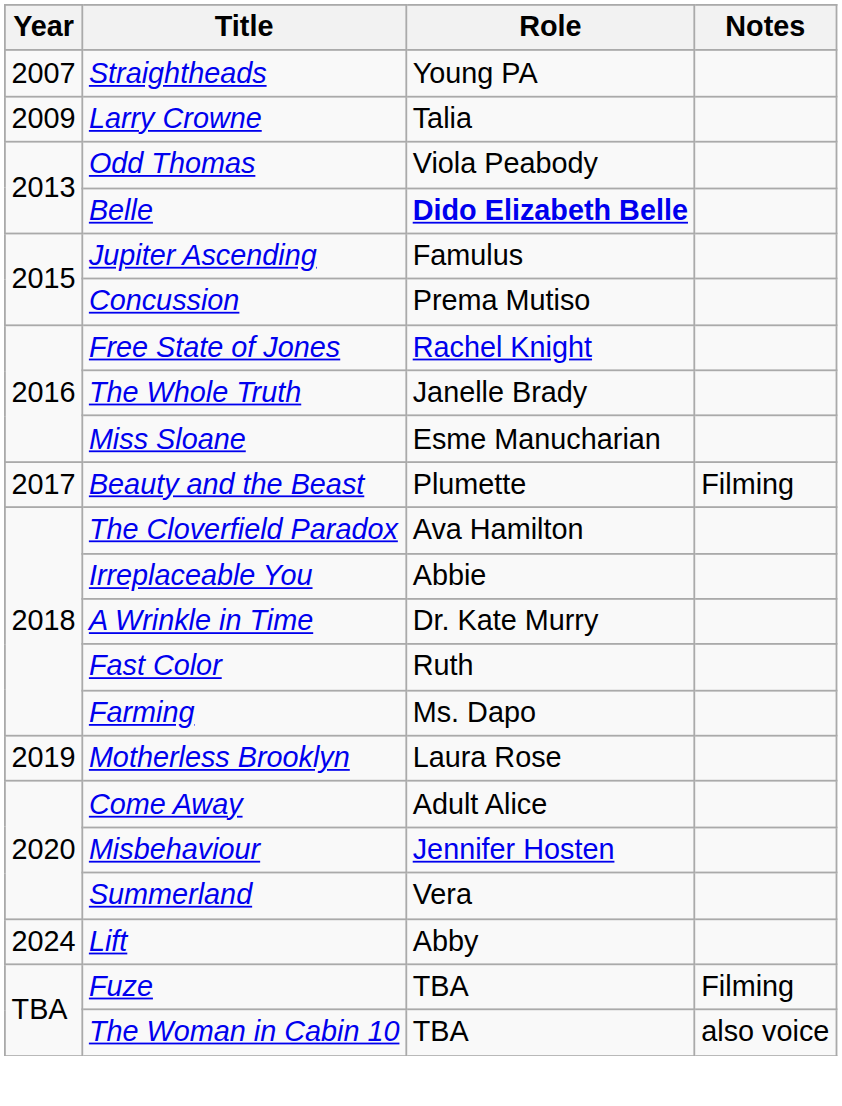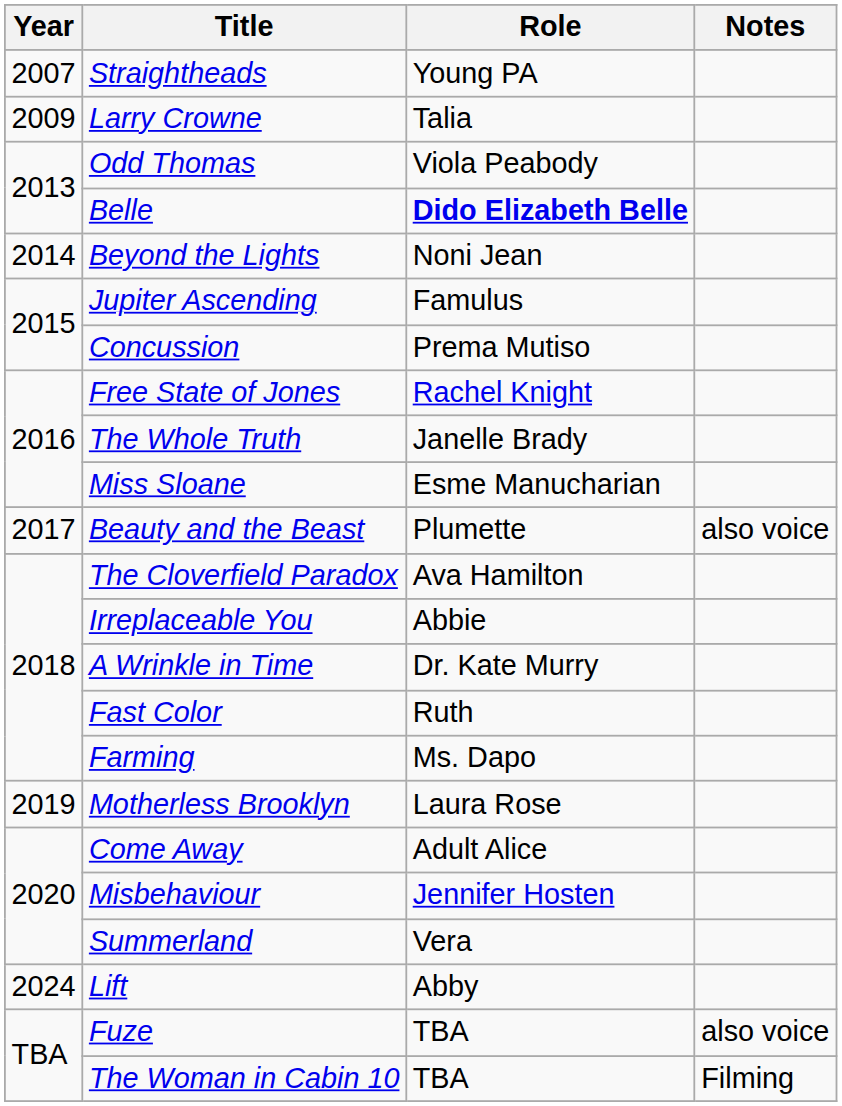+ row: 2014 | Beyond the Lights | Noni Jean
Beauty and the Beast | Notes: Filming -> also voice
Fuze | Notes: Filming -> also voice
The Woman in Cabin 10 | Notes: also voice -> Filming
